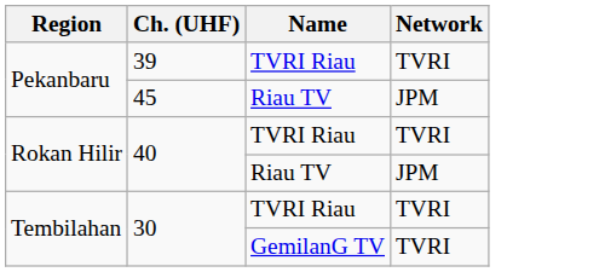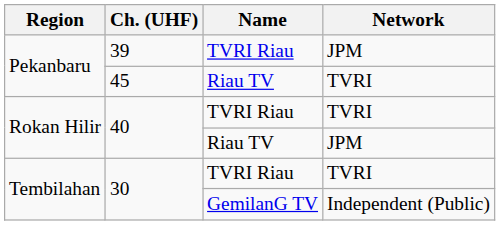39 | Network: TVRI -> JPM
45 | Network: JPM -> TVRI
30 / GemilanG TV | Network: TVRI -> Independent (Public)
